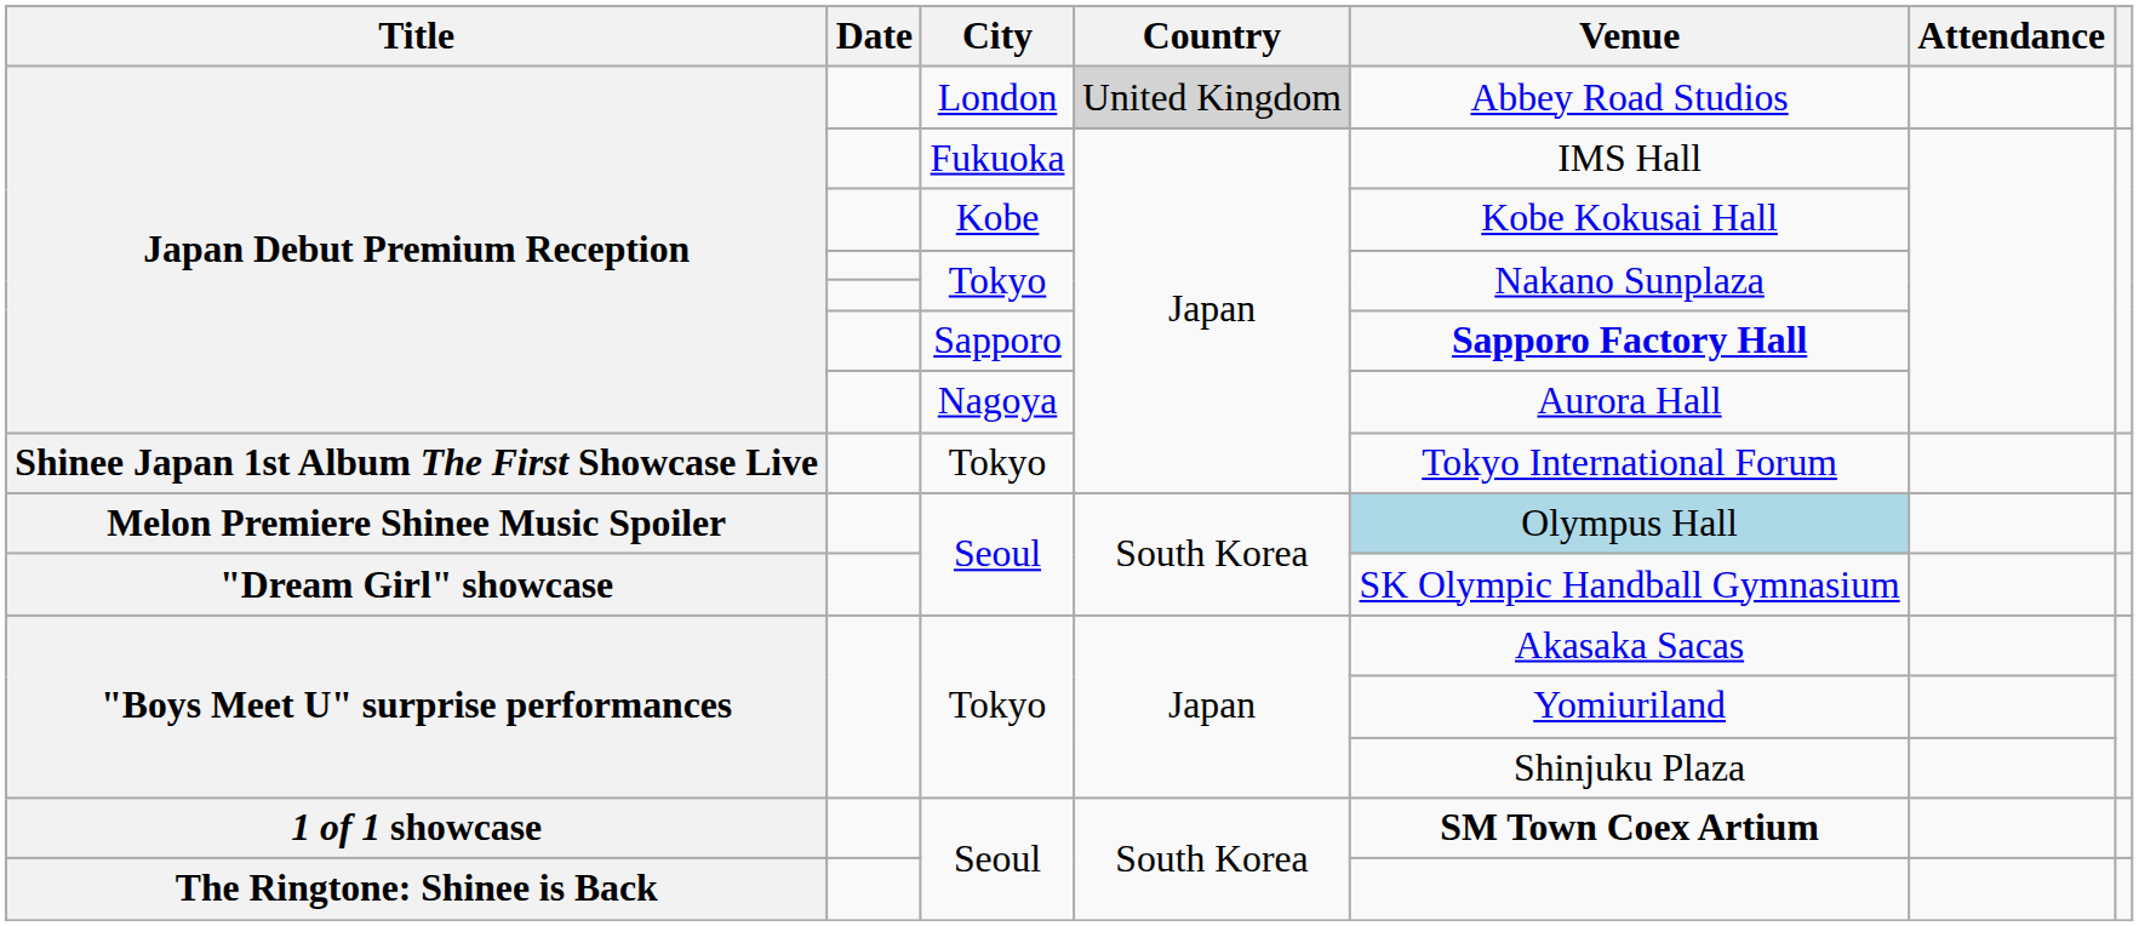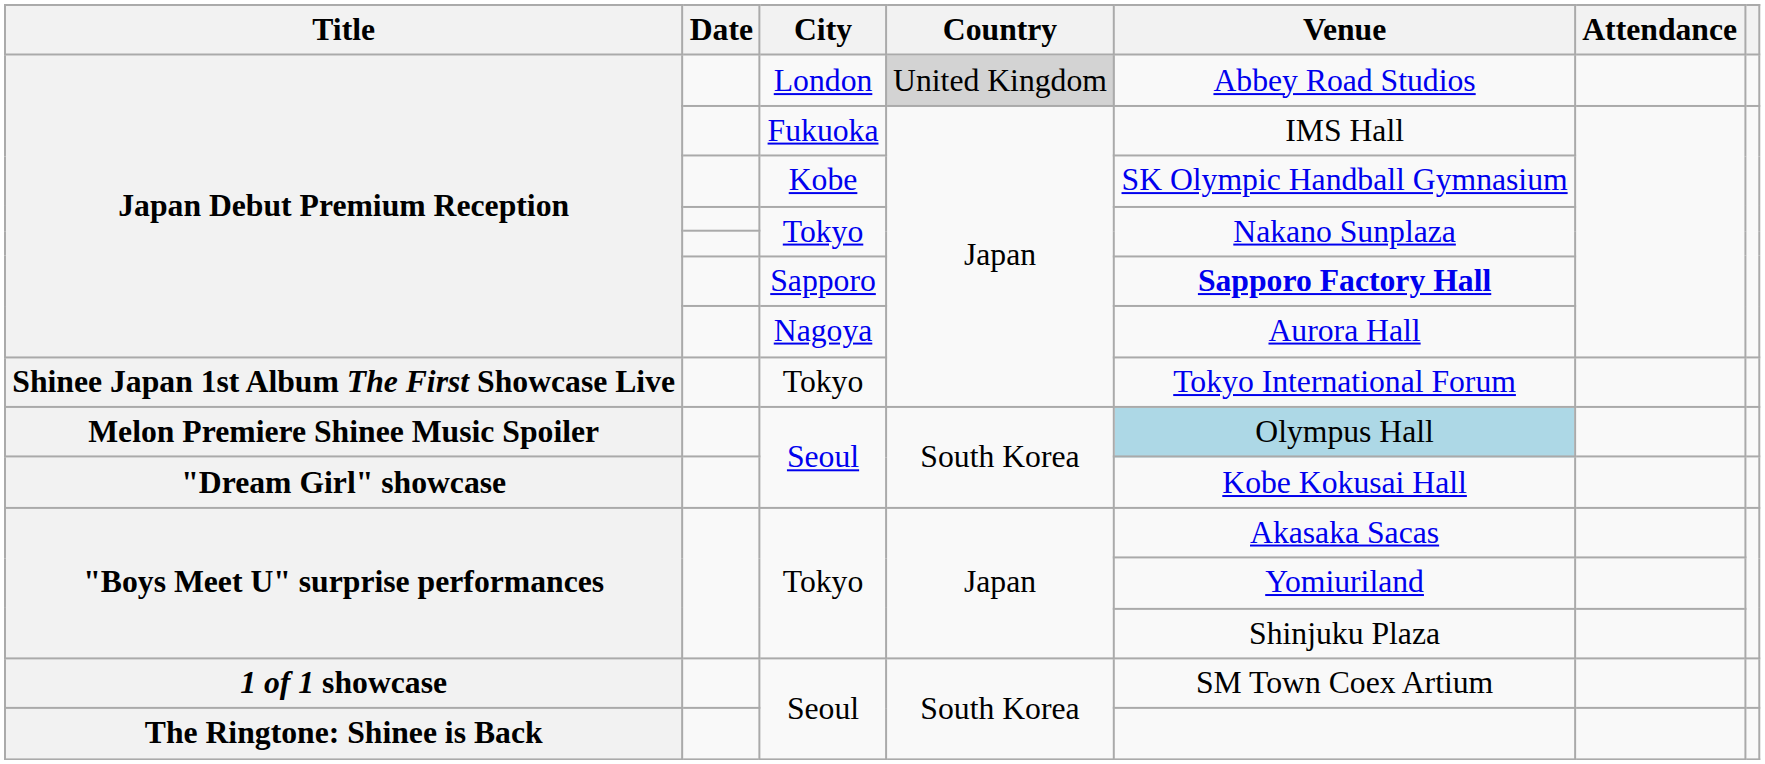Japan Debut Premium Reception / Kobe | Venue: Kobe Kokusai Hall -> SK Olympic Handball Gymnasium
"Dream Girl" showcase | Venue: SK Olympic Handball Gymnasium -> Kobe Kokusai Hall
1 of 1 showcase | Venue: bold -> normal
